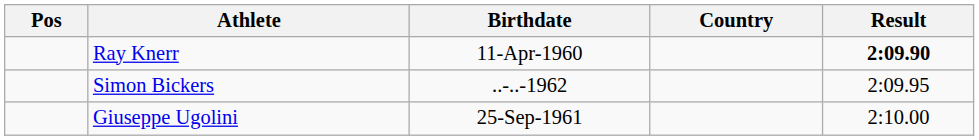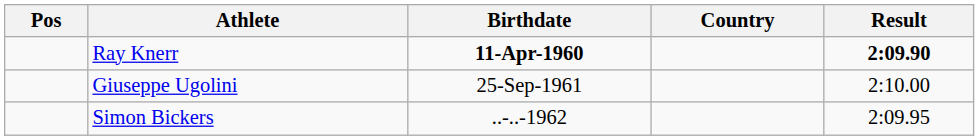Ray Knerr | Birthdate: normal -> bold
rows swapped: Simon Bickers <-> Giuseppe Ugolini
